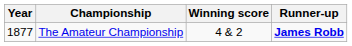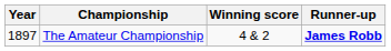The Amateur Championship | Year: 1877 -> 1897
